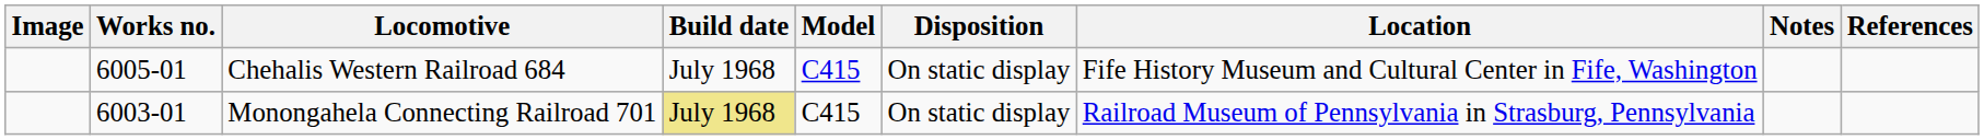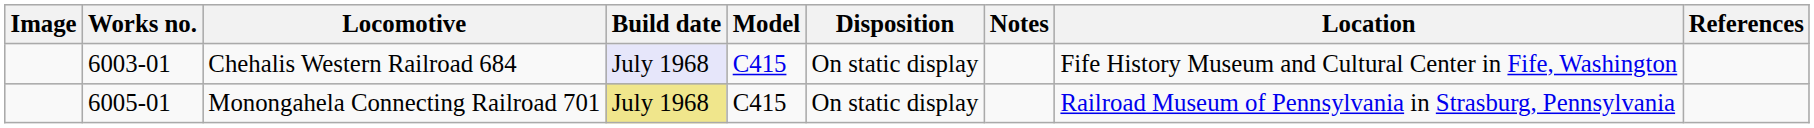columns swapped: Location <-> Notes
Chehalis Western Railroad 684 | Works no.: 6005-01 -> 6003-01
Chehalis Western Railroad 684 | Build date: no background -> lavender background
Monongahela Connecting Railroad 701 | Works no.: 6003-01 -> 6005-01
